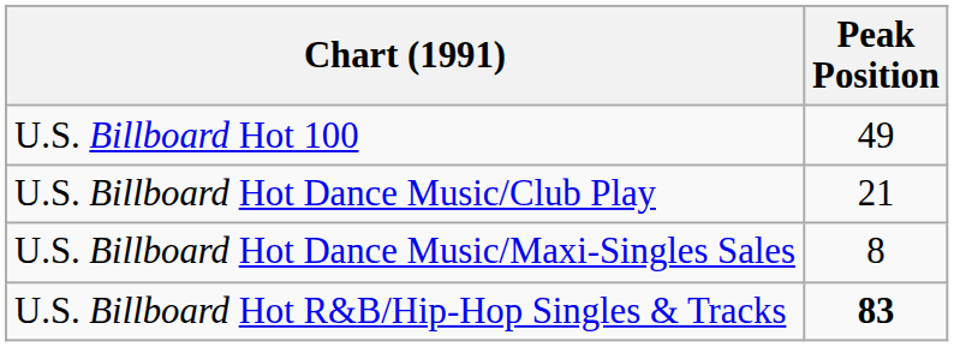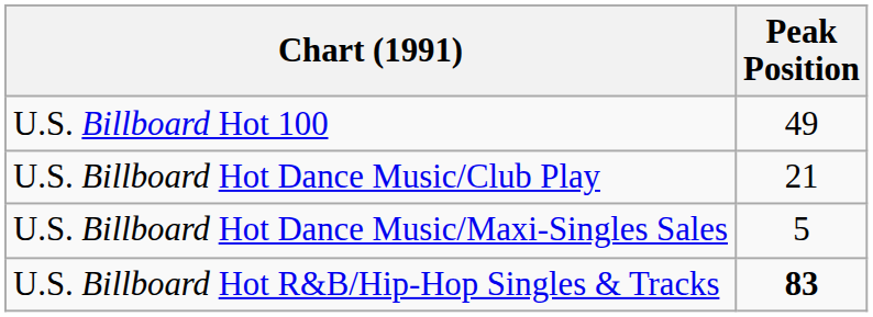U.S. Billboard Hot Dance Music/Maxi-Singles Sales | Peak Position: 8 -> 5
